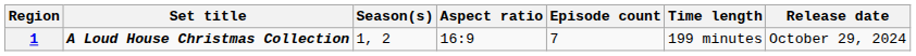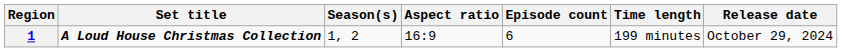1 | Episode count: 7 -> 6
